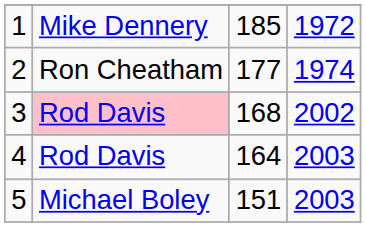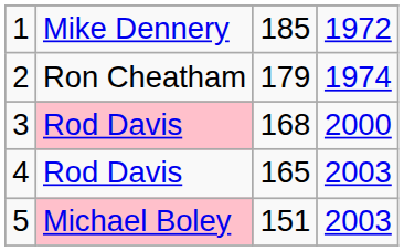2 | column 3: 177 -> 179
3 | column 4: 2002 -> 2000
4 | column 3: 164 -> 165
5 | column 2: no background -> pink background
